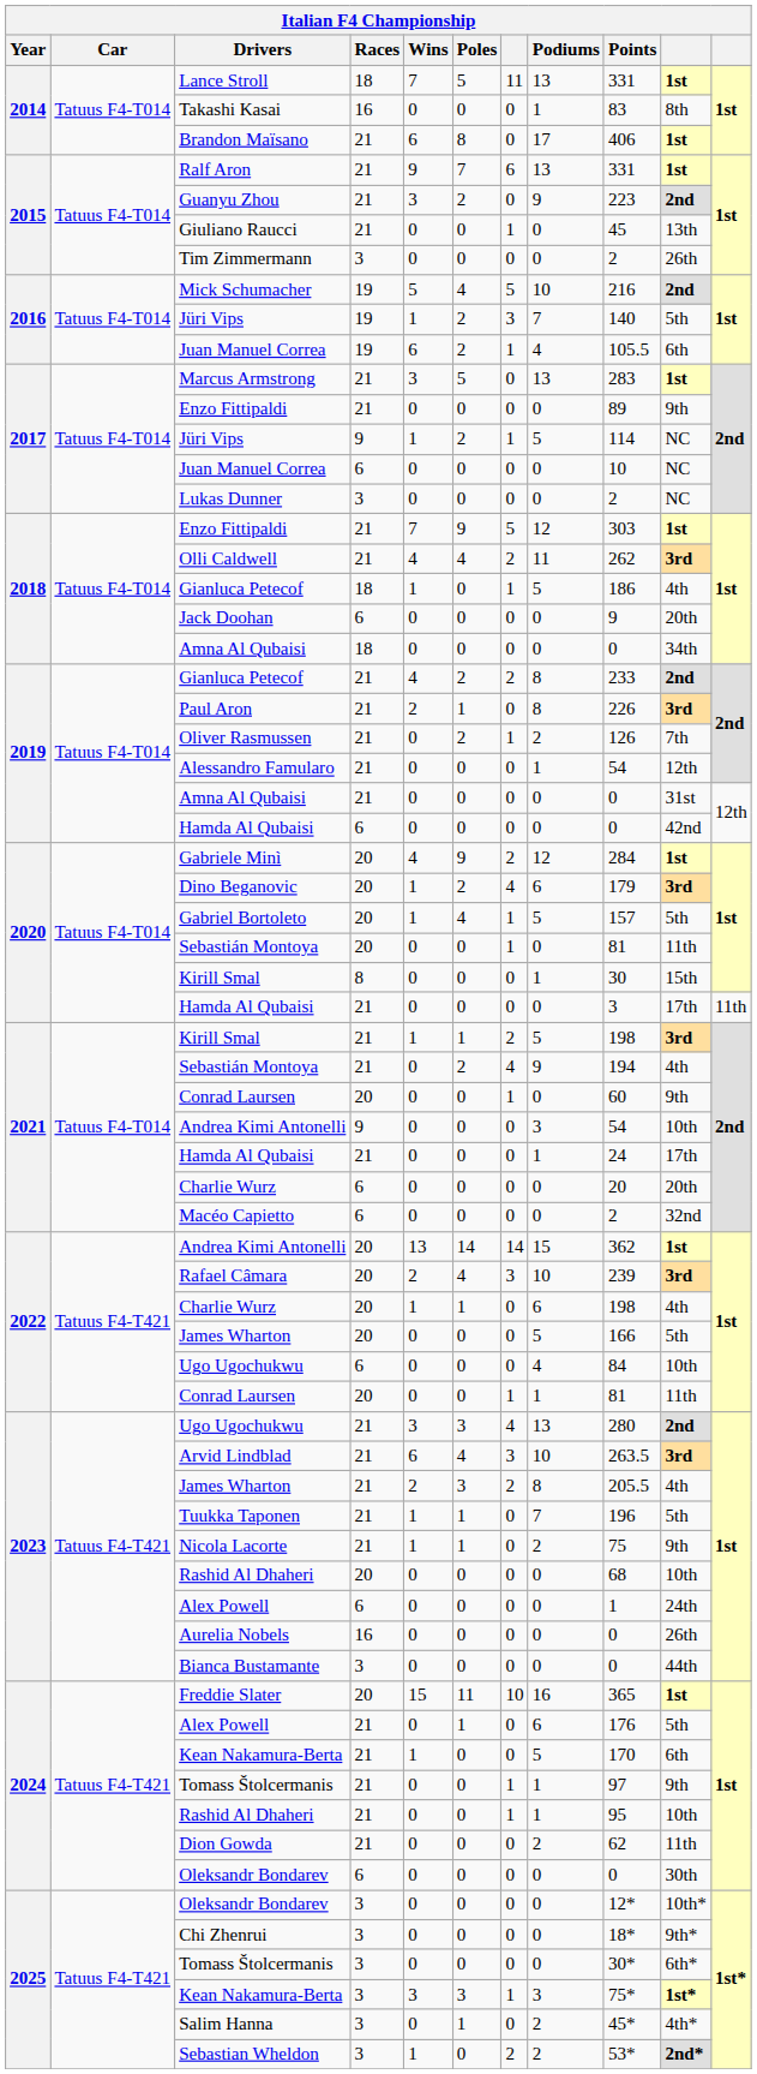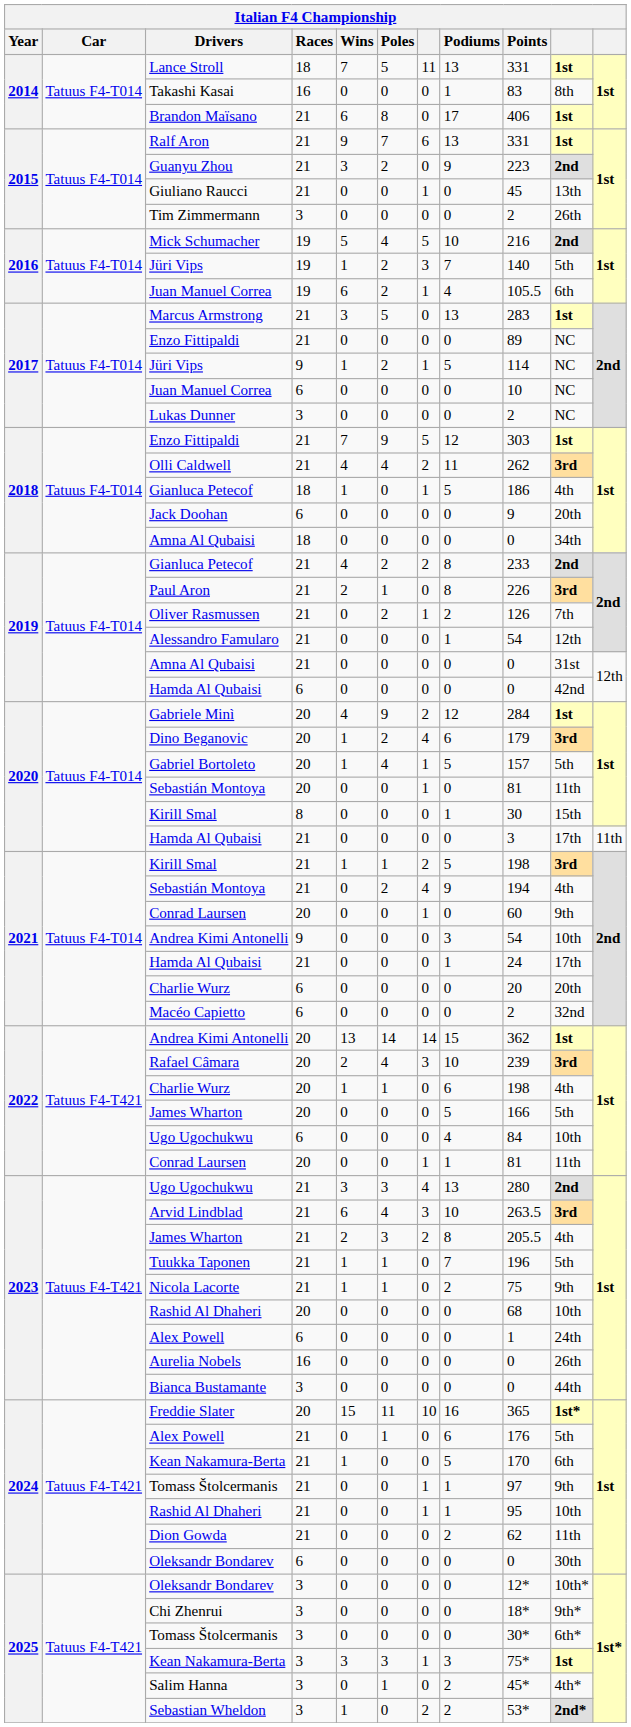2017 / Enzo Fittipaldi | column 10: 9th -> NC
Freddie Slater | column 10: 1st -> 1st*
2025 / Kean Nakamura-Berta | column 10: 1st* -> 1st
